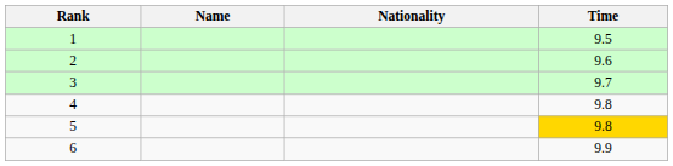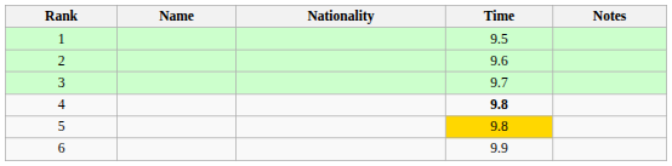+ column: Notes
4 | Time: normal -> bold
